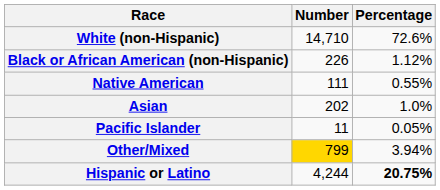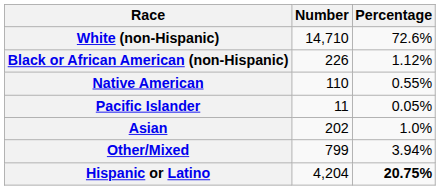Native American | Number: 111 -> 110
rows swapped: Asian <-> Pacific Islander
Other/Mixed | Number: gold background -> no background
Hispanic or Latino | Number: 4,244 -> 4,204
